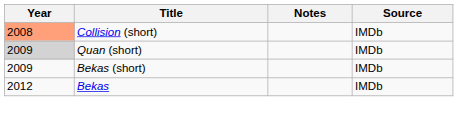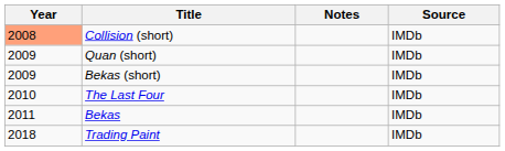Quan (short) | Year: lightgrey background -> no background
+ row: 2010 | The Last Four | IMDb
Bekas | Year: 2012 -> 2011
+ row: 2018 | Trading Paint | IMDb
